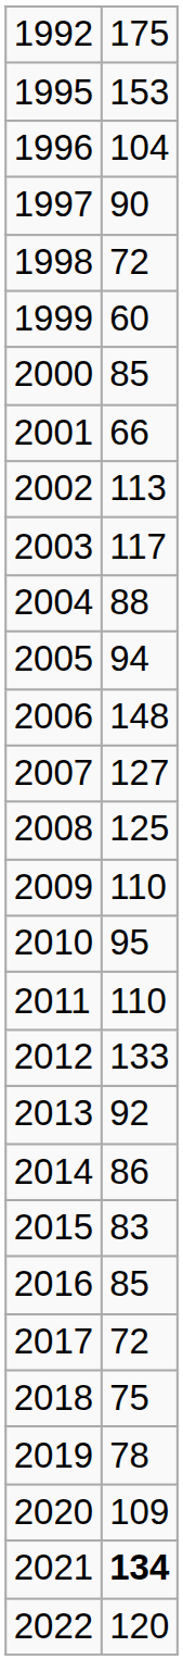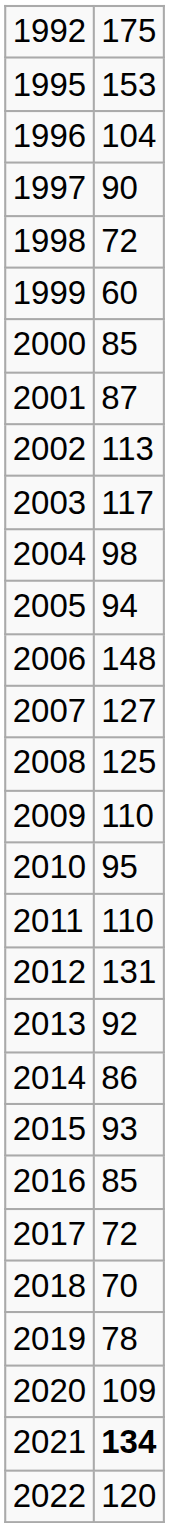2001 | column 2: 66 -> 87
2004 | column 2: 88 -> 98
2012 | column 2: 133 -> 131
2015 | column 2: 83 -> 93
2018 | column 2: 75 -> 70
